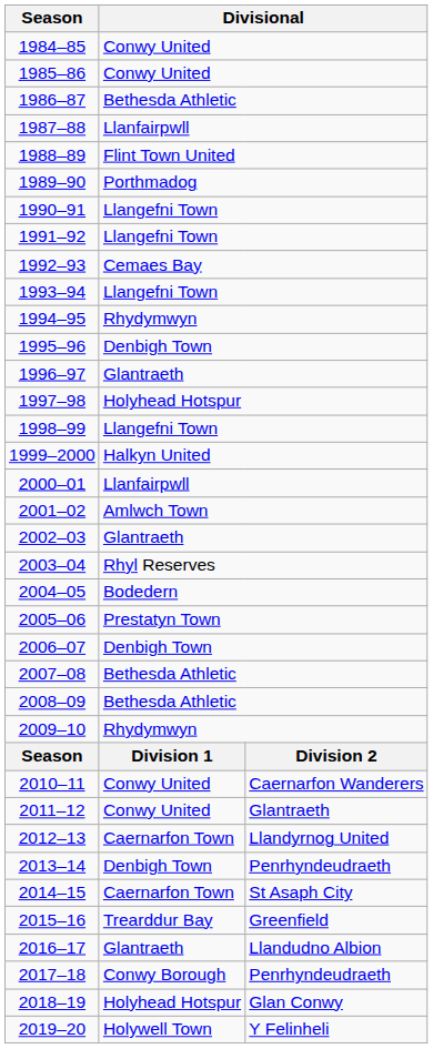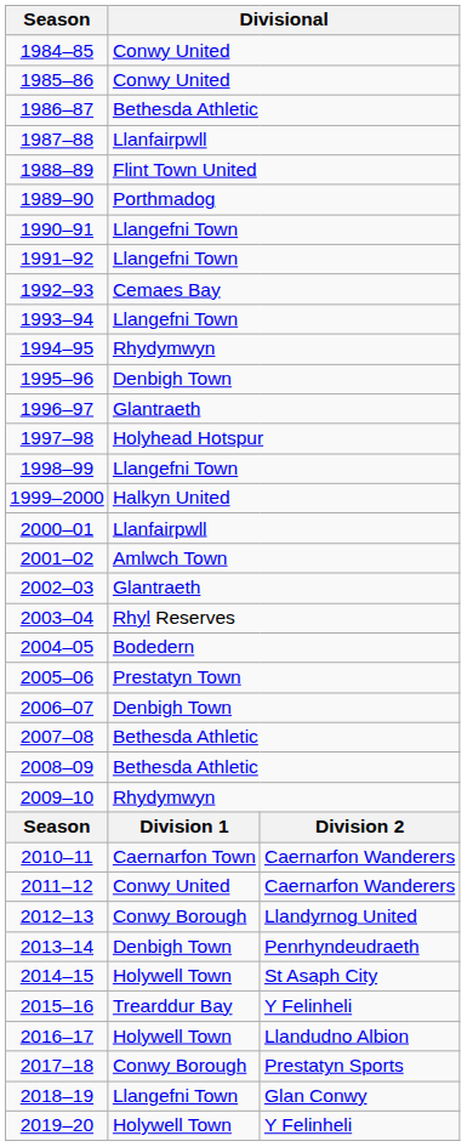2010–11 | column 2: Conwy United -> Caernarfon Town
2011–12 | column 3: Glantraeth -> Caernarfon Wanderers
2012–13 | column 2: Caernarfon Town -> Conwy Borough
2014–15 | column 2: Caernarfon Town -> Holywell Town
2015–16 | column 3: Greenfield -> Y Felinheli
2016–17 | column 2: Glantraeth -> Holywell Town
2017–18 | column 3: Penrhyndeudraeth -> Prestatyn Sports
2018–19 | column 2: Holyhead Hotspur -> Llangefni Town
